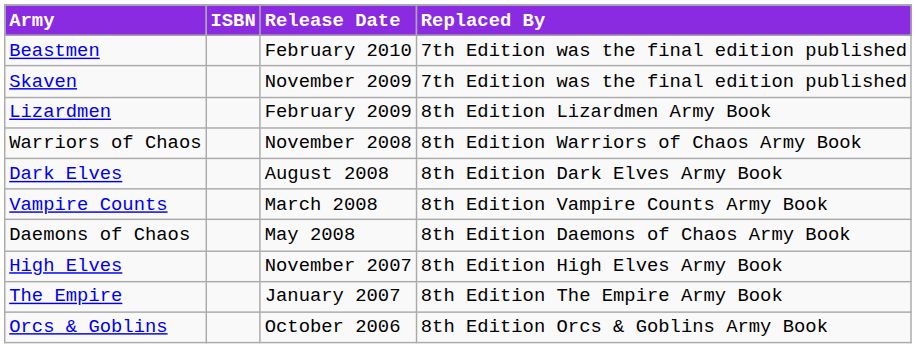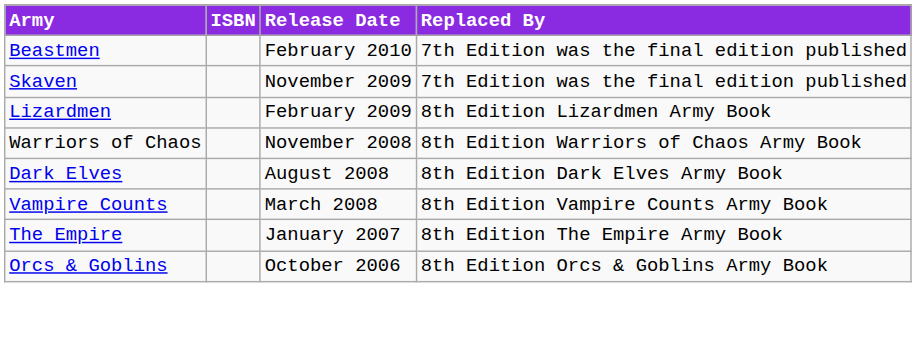- row: Daemons of Chaos | May 2008 | 8th Edition Daemons of Chaos Army Book
- row: High Elves | November 2007 | 8th Edition High Elves Army Book
